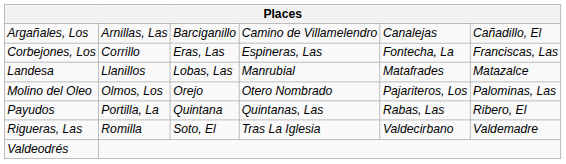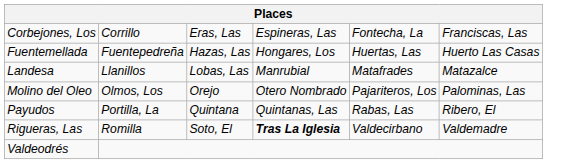- row: Argañales, Los | Arnillas, Las | Barciganillo | Camino de Villamelendro | Canalejas | Cañadillo, El
+ row: Fuentemellada | Fuentepedreña | Hazas, Las | Hongares, Los | Huertas, Las | Huerto Las Casas
Rigueras, Las | column 4: normal -> bold
